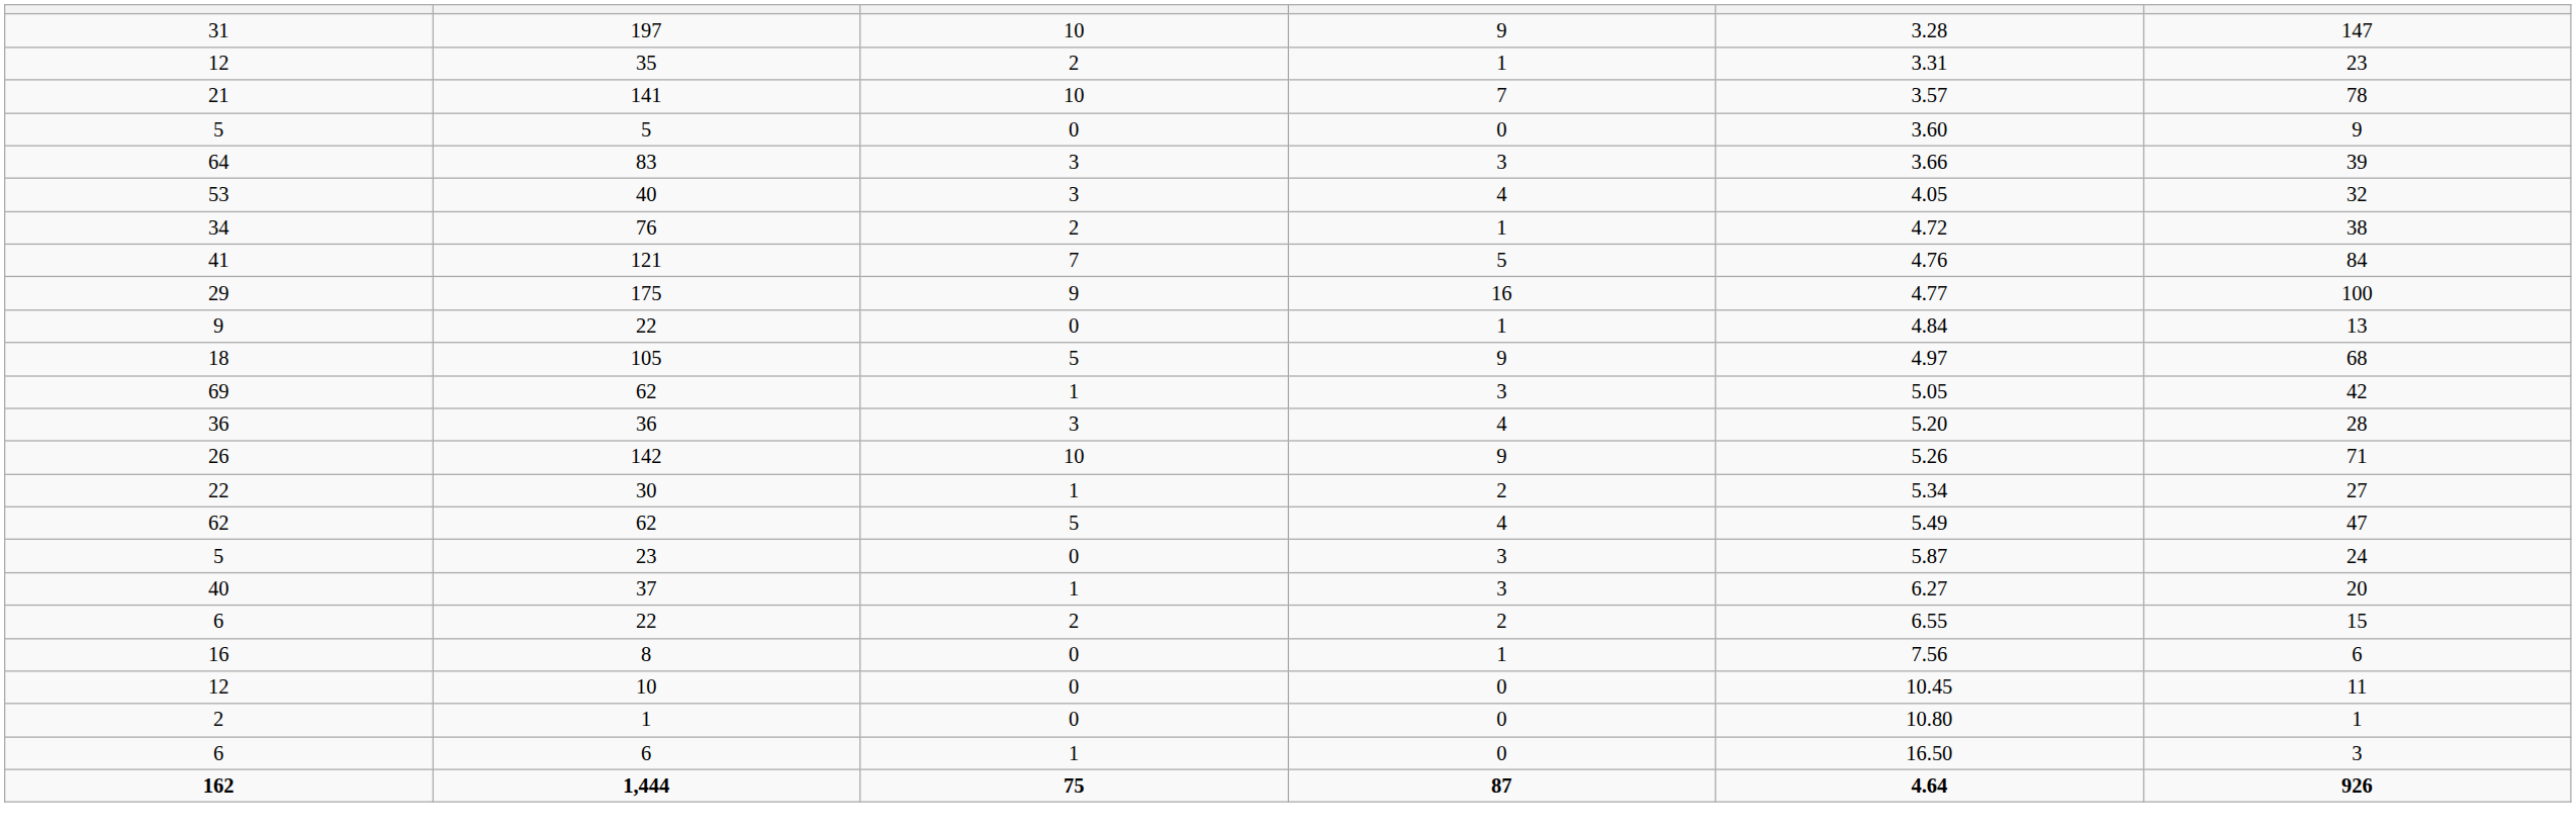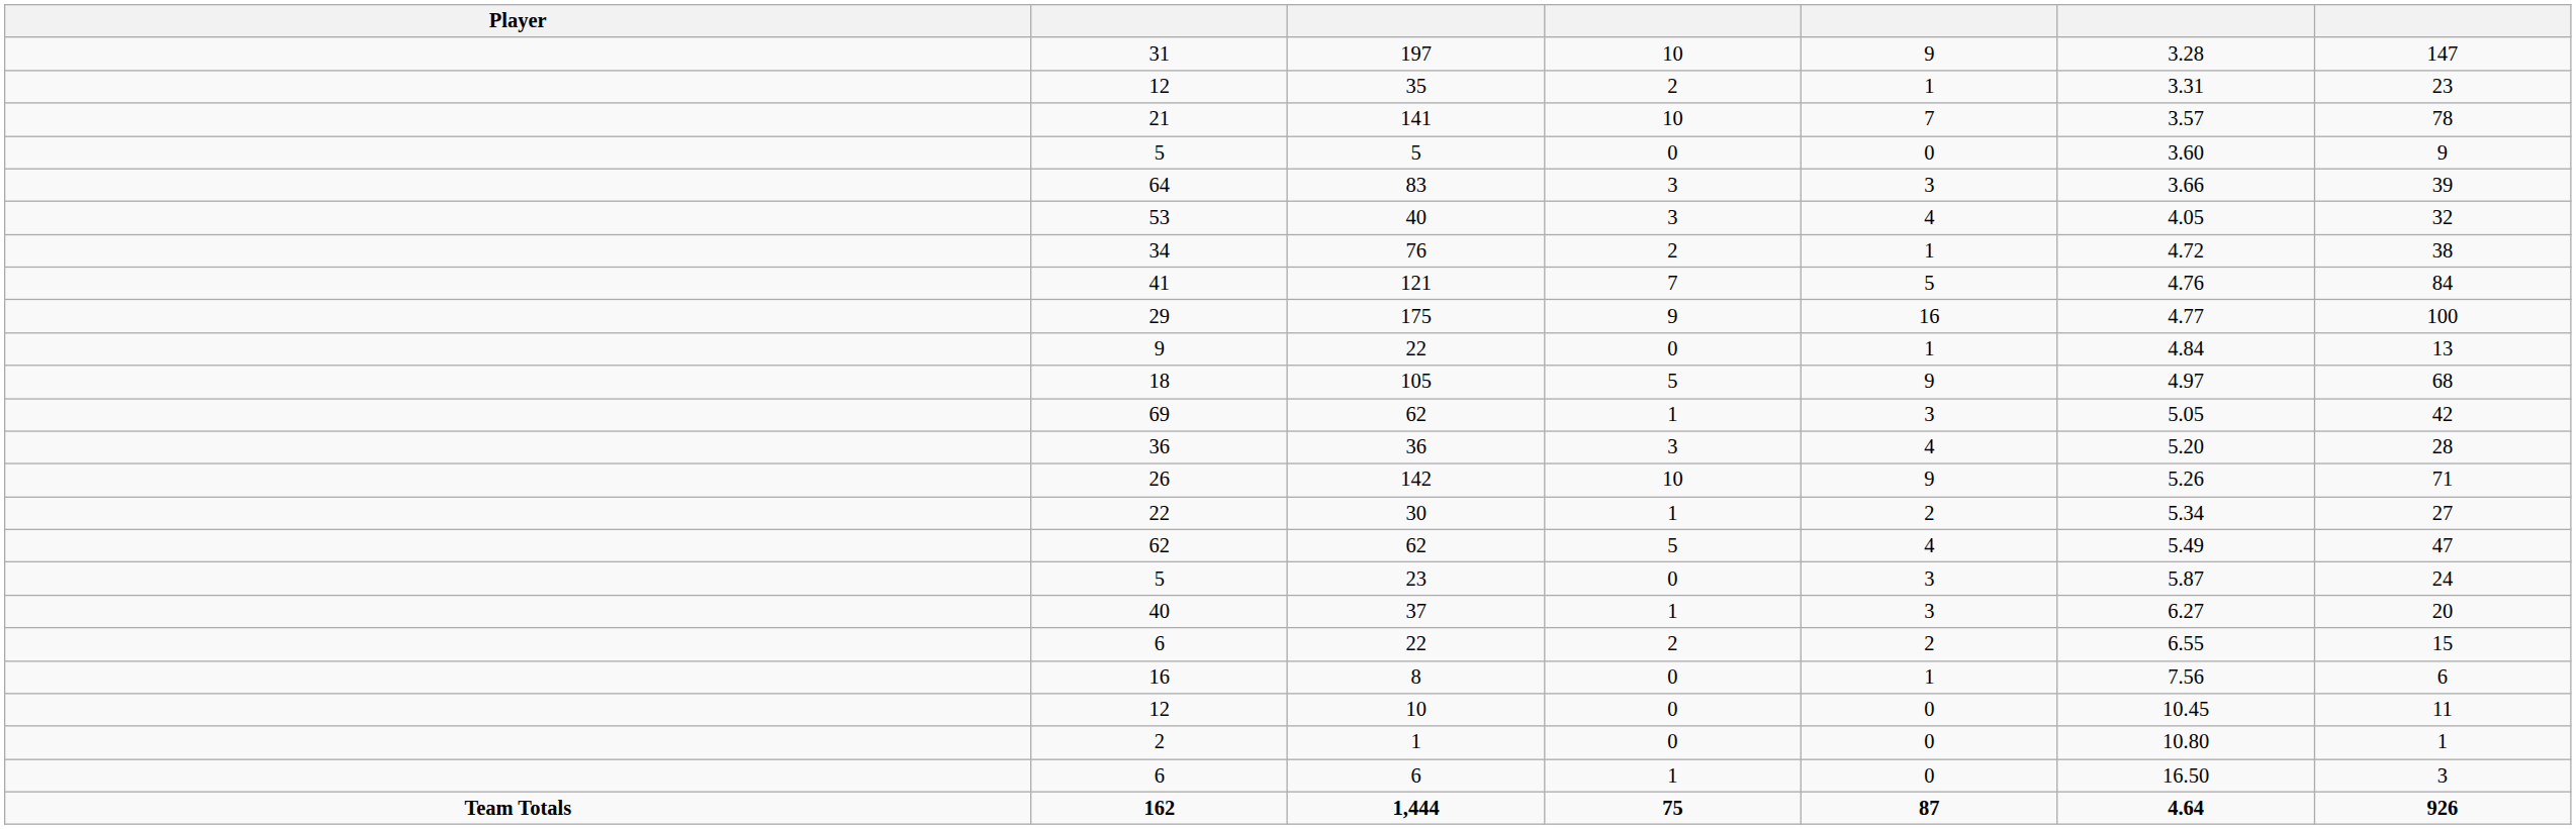+ column: Player | Team Totals
